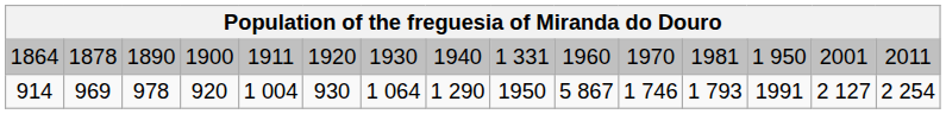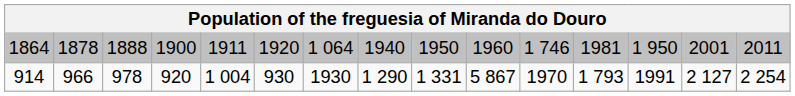1864 | column 3: 1890 -> 1888
1864 | column 7: 1930 -> 1 064
1864 | column 9: 1 331 -> 1950
1864 | column 11: 1970 -> 1 746
914 | column 2: 969 -> 966
914 | column 7: 1 064 -> 1930
914 | column 9: 1950 -> 1 331
914 | column 11: 1 746 -> 1970
